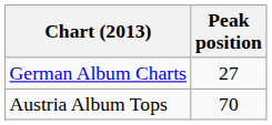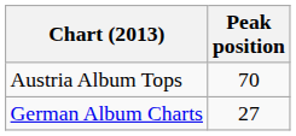rows swapped: German Album Charts <-> Austria Album Tops
